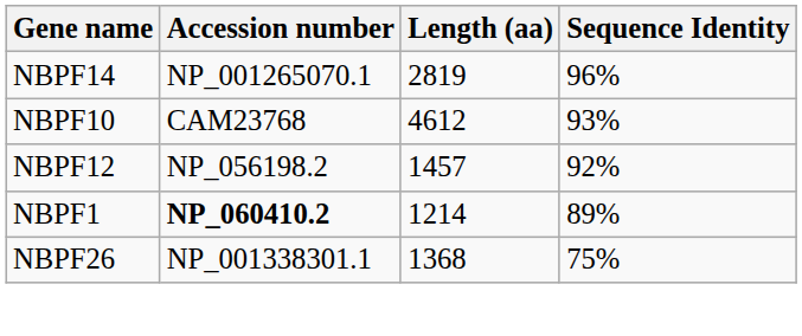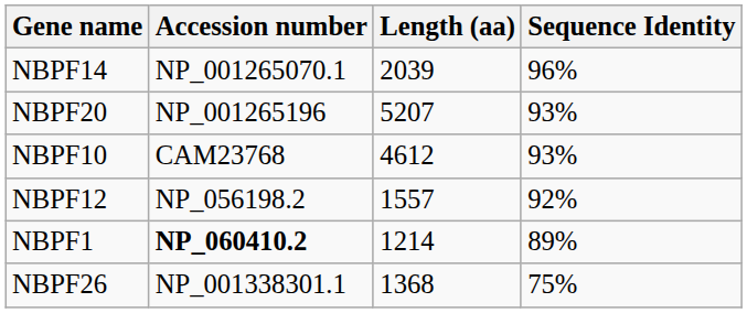NBPF14 | Length (aa): 2819 -> 2039
+ row: NBPF20 | NP_001265196 | 5207 | 93%
NBPF12 | Length (aa): 1457 -> 1557
